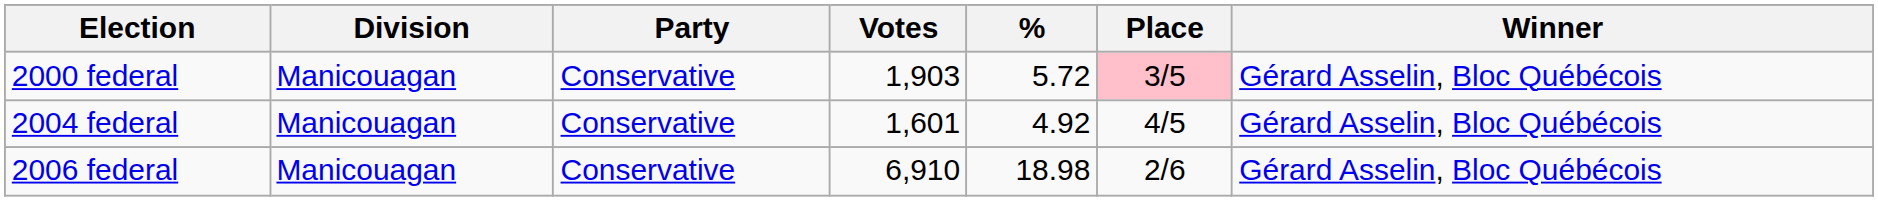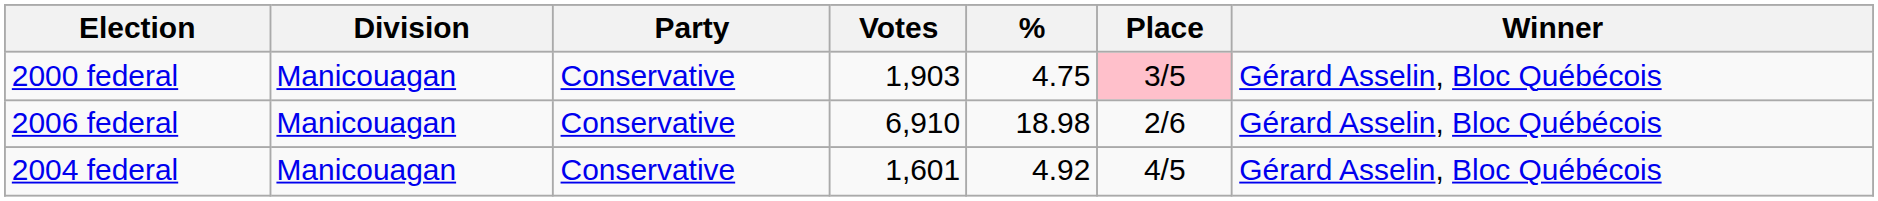2000 federal | %: 5.72 -> 4.75
rows swapped: 2004 federal <-> 2006 federal
